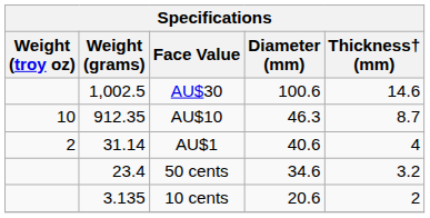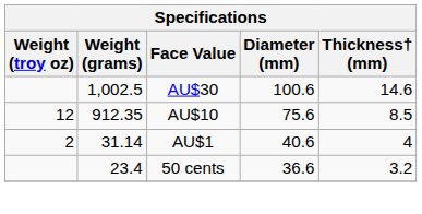AU$10 | Weight (troy oz): 10 -> 12
AU$10 | Diameter (mm): 46.3 -> 75.6
AU$10 | Thickness† (mm): 8.7 -> 8.5
50 cents | Diameter (mm): 34.6 -> 36.6
- row: 3.135 | 10 cents | 20.6 | 2
